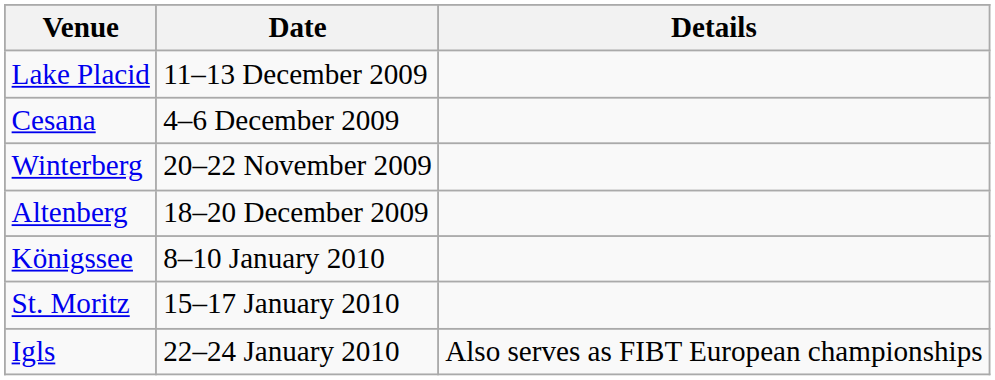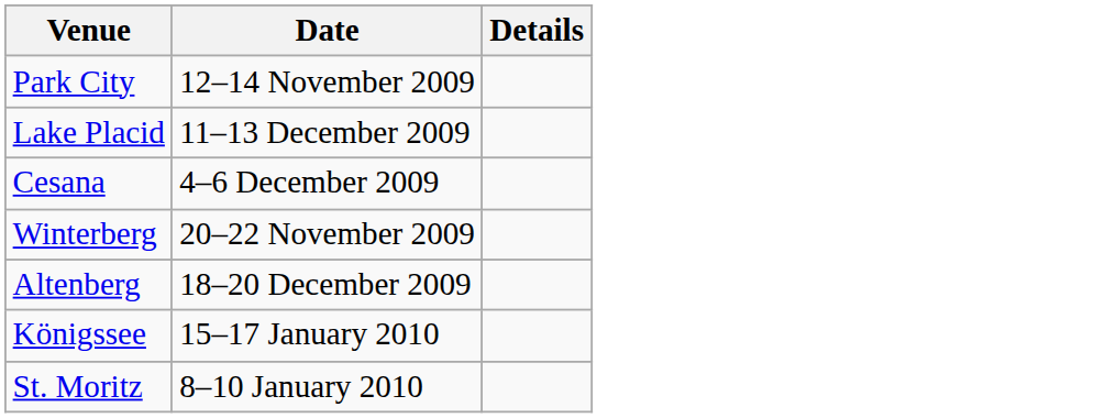+ row: Park City | 12–14 November 2009
Königssee | Date: 8–10 January 2010 -> 15–17 January 2010
St. Moritz | Date: 15–17 January 2010 -> 8–10 January 2010
- row: Igls | 22–24 January 2010 | Also serves as FIBT European championships
